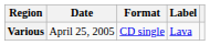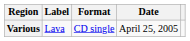columns swapped: Date <-> Label
